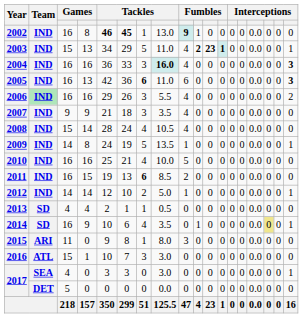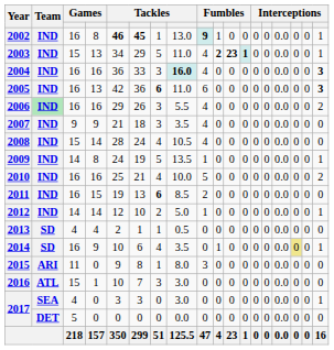2002 | column 18: 0 -> 1
2010 | column 18: 0 -> 2
